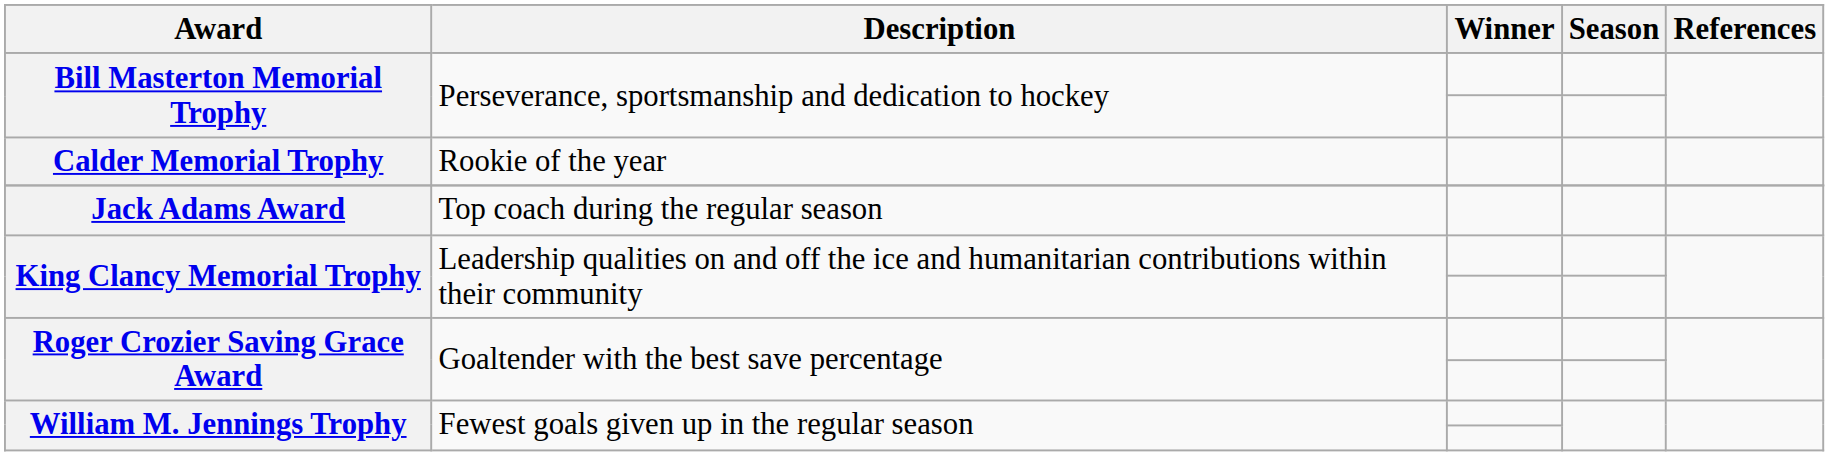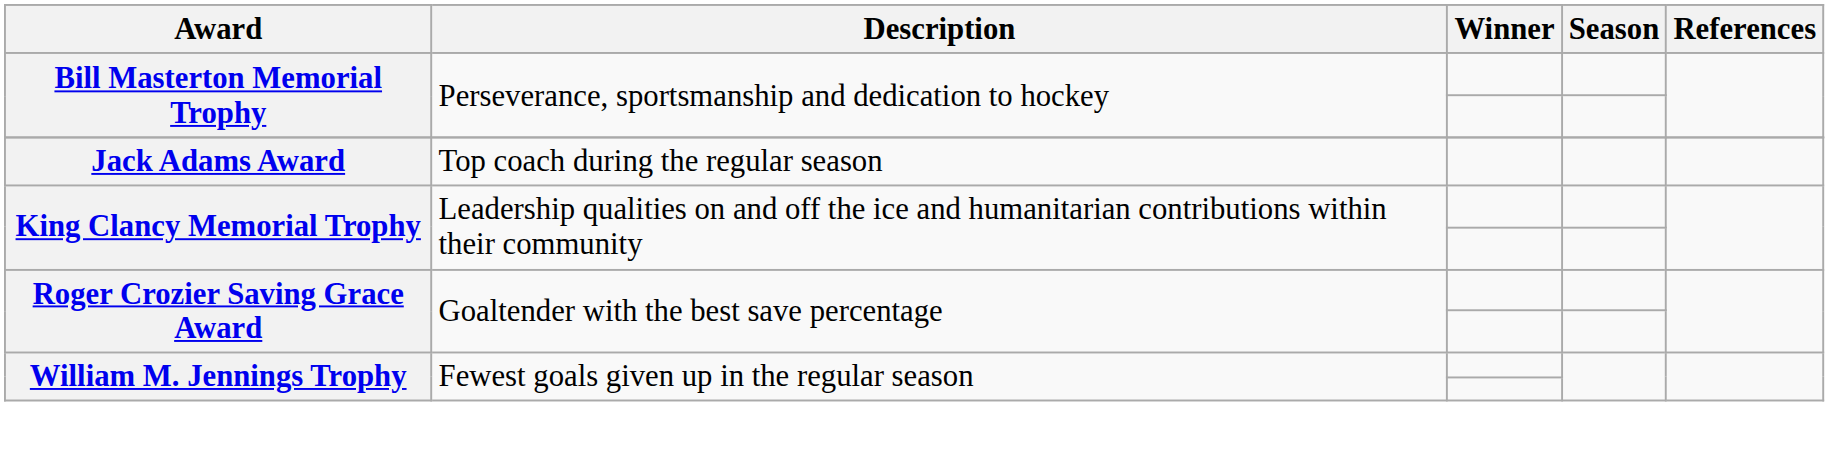- row: Calder Memorial Trophy | Rookie of the year
